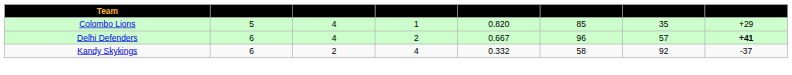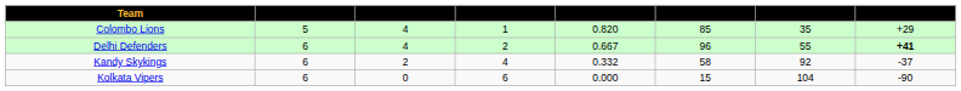Delhi Defenders | column 7: 57 -> 55
+ row: Kolkata Vipers | 6 | 0 | 6 | 0.000 | 15 | 104 | -90
